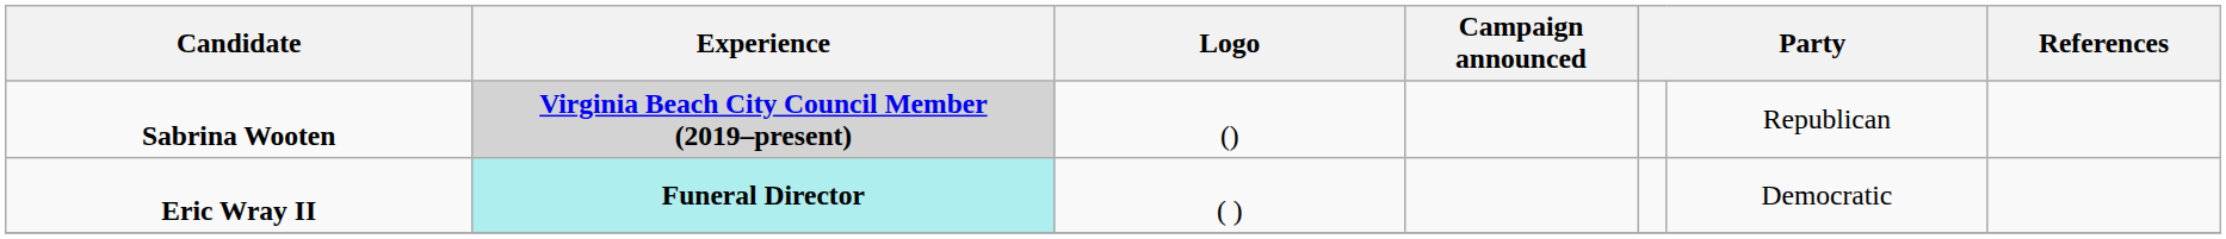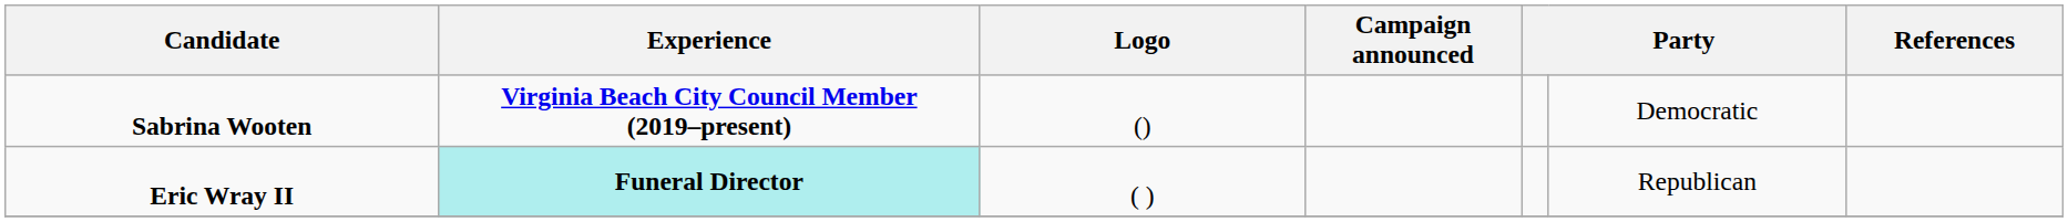Sabrina Wooten | Experience: lightgrey background -> no background
Sabrina Wooten | column 6: Republican -> Democratic
Eric Wray II | column 6: Democratic -> Republican
